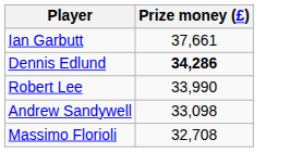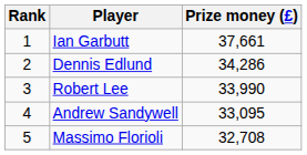+ column: Rank | 1 | 2 | 3 | 4 | 5
Dennis Edlund | Prize money (£): bold -> normal
Andrew Sandywell | Prize money (£): 33,098 -> 33,095
